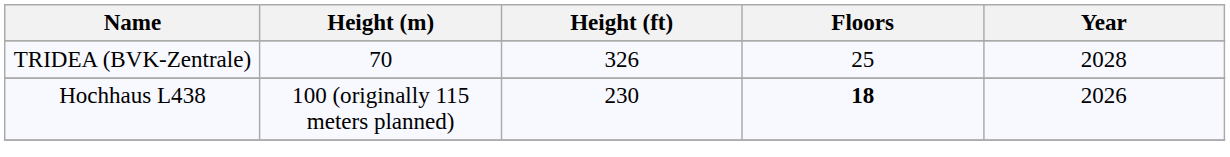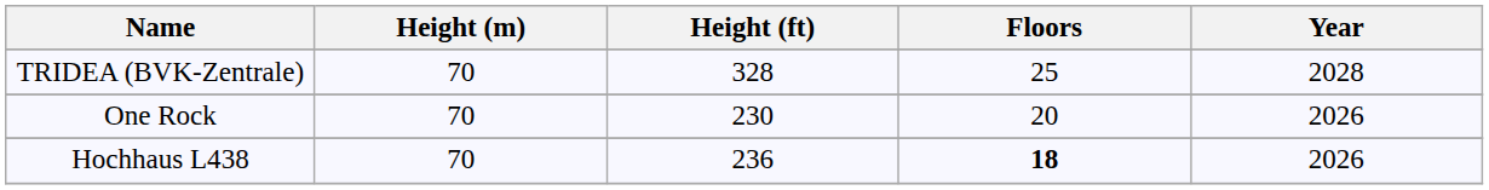TRIDEA (BVK-Zentrale) | Height (ft): 326 -> 328
+ row: One Rock | 70 | 230 | 20 | 2026
Hochhaus L438 | Height (m): 100 (originally 115 meters planned) -> 70
Hochhaus L438 | Height (ft): 230 -> 236
